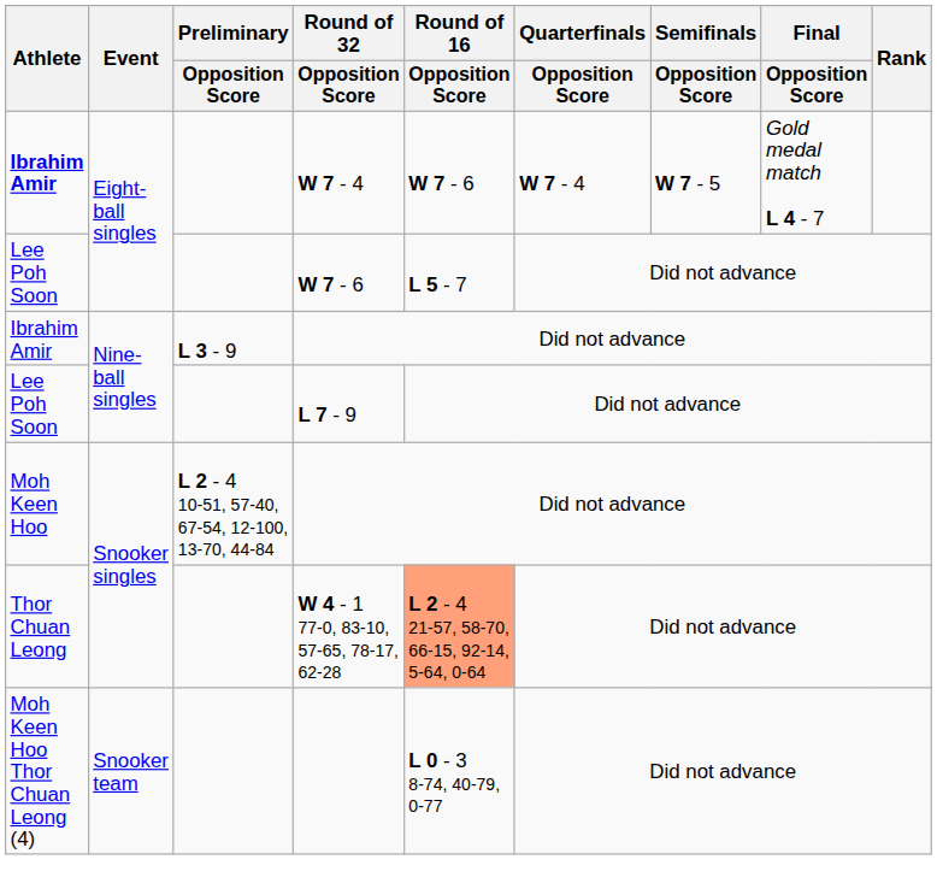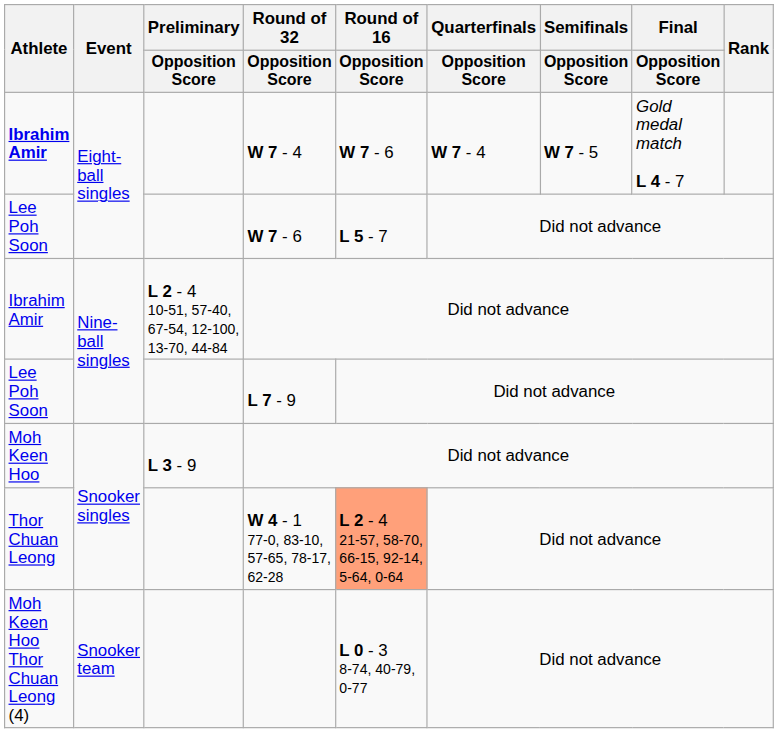Ibrahim Amir / Did not advance | Preliminary / Opposition Score: L 3 - 9 -> L 2 - 4 10-51, 57-40, 67-54, 12-100, 13-70, 44-84
Moh Keen Hoo / Did not advance | Preliminary / Opposition Score: L 2 - 4 10-51, 57-40, 67-54, 12-100, 13-70, 44-84 -> L 3 - 9
